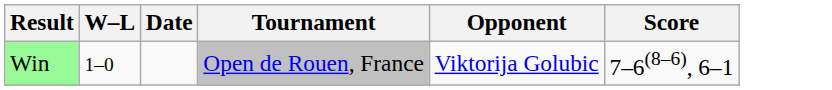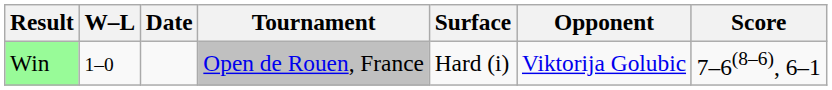+ column: Surface | Hard (i)
